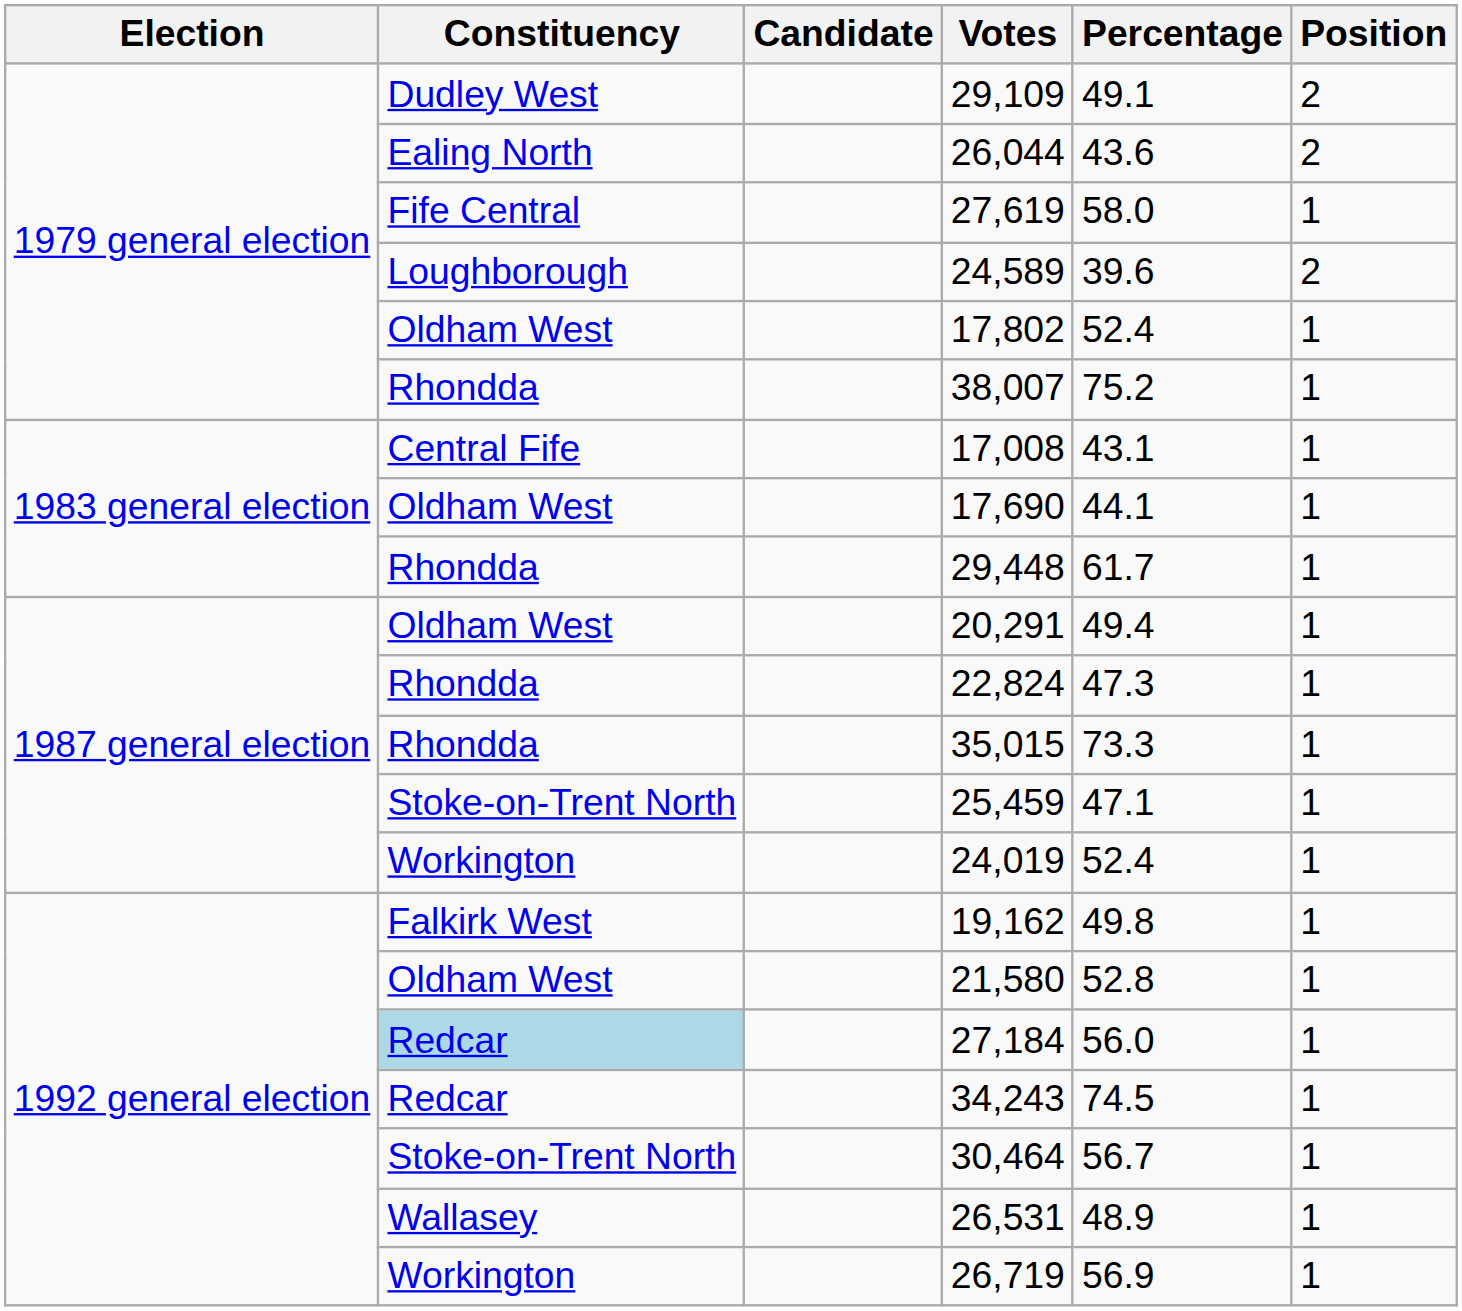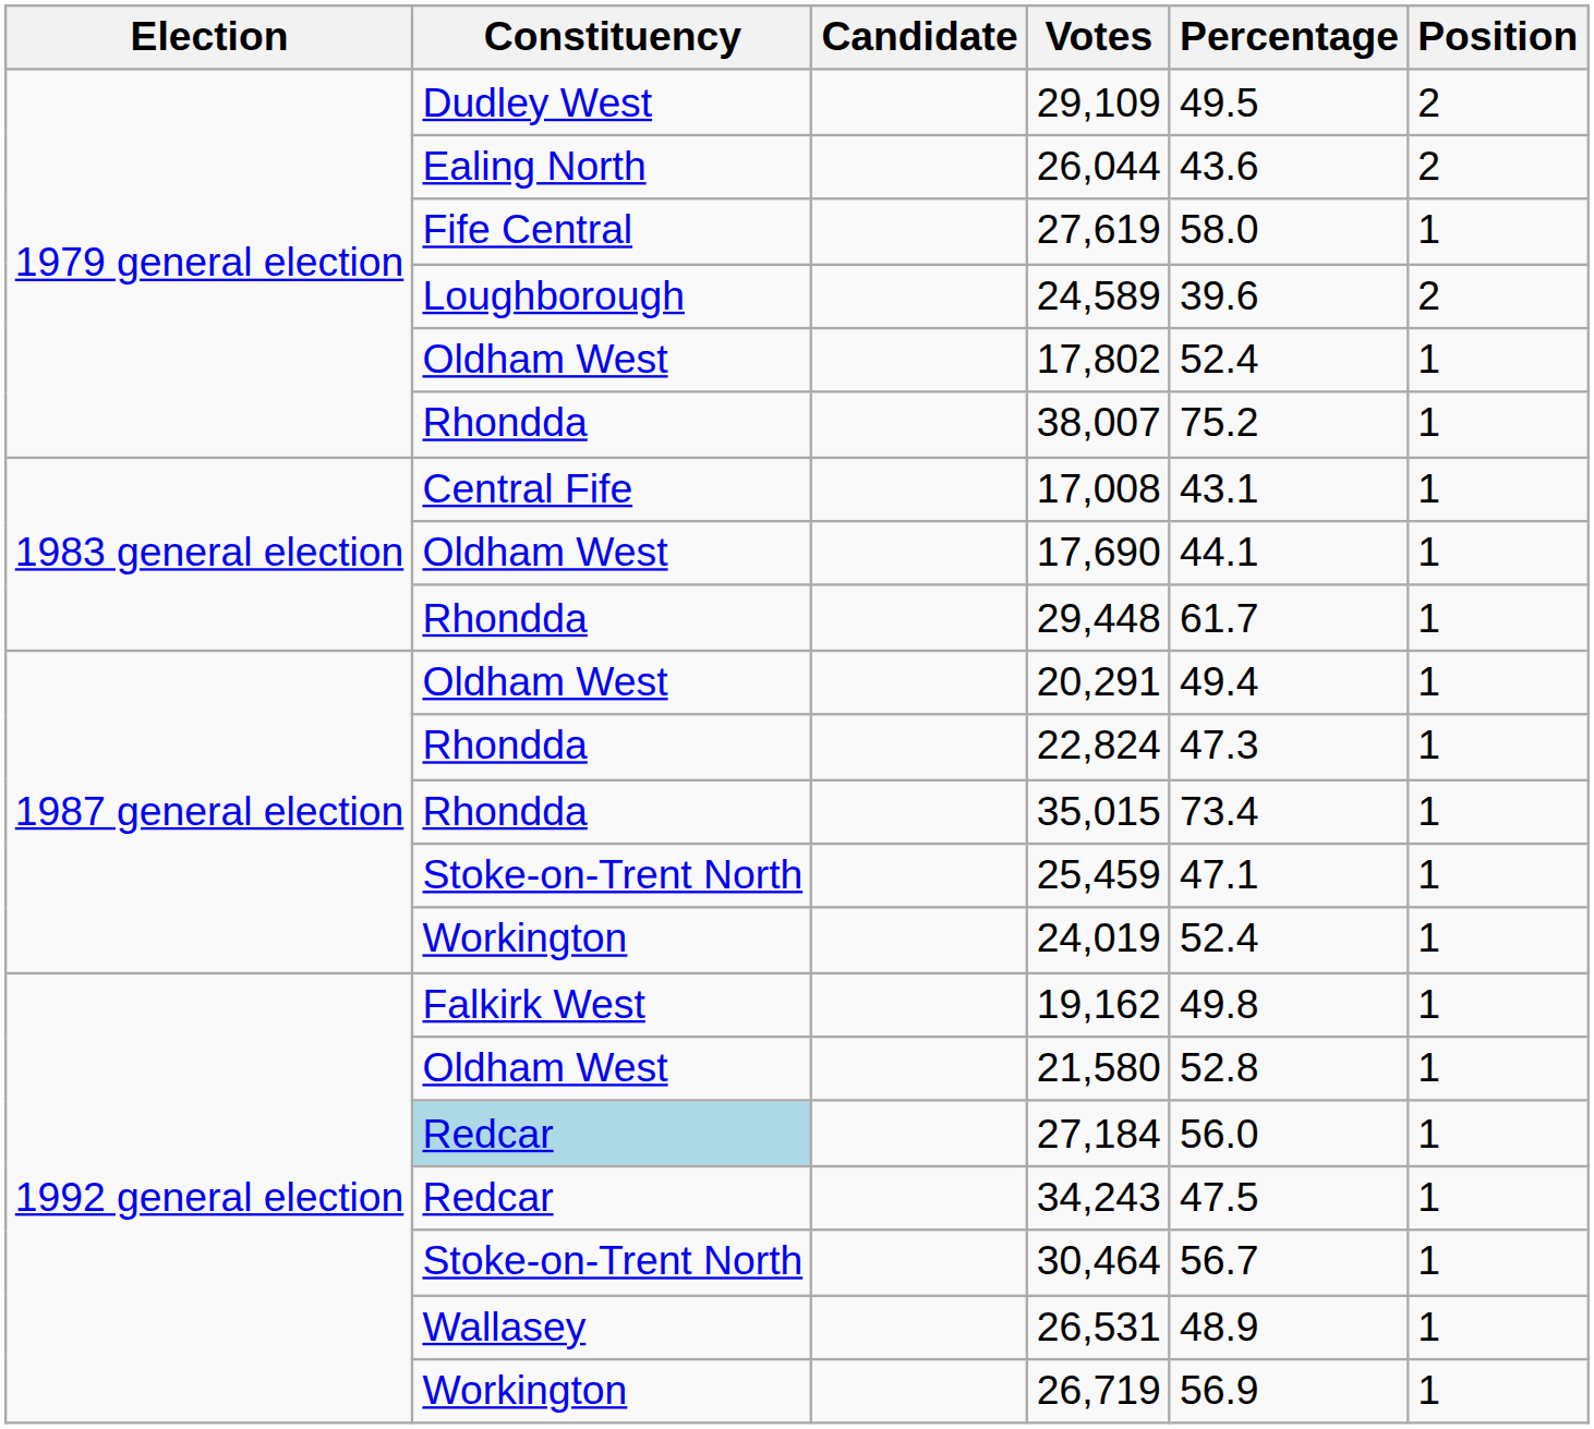29,109 | Percentage: 49.1 -> 49.5
35,015 | Percentage: 73.3 -> 73.4
34,243 | Percentage: 74.5 -> 47.5
